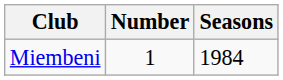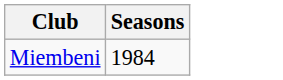- column: Number | 1
